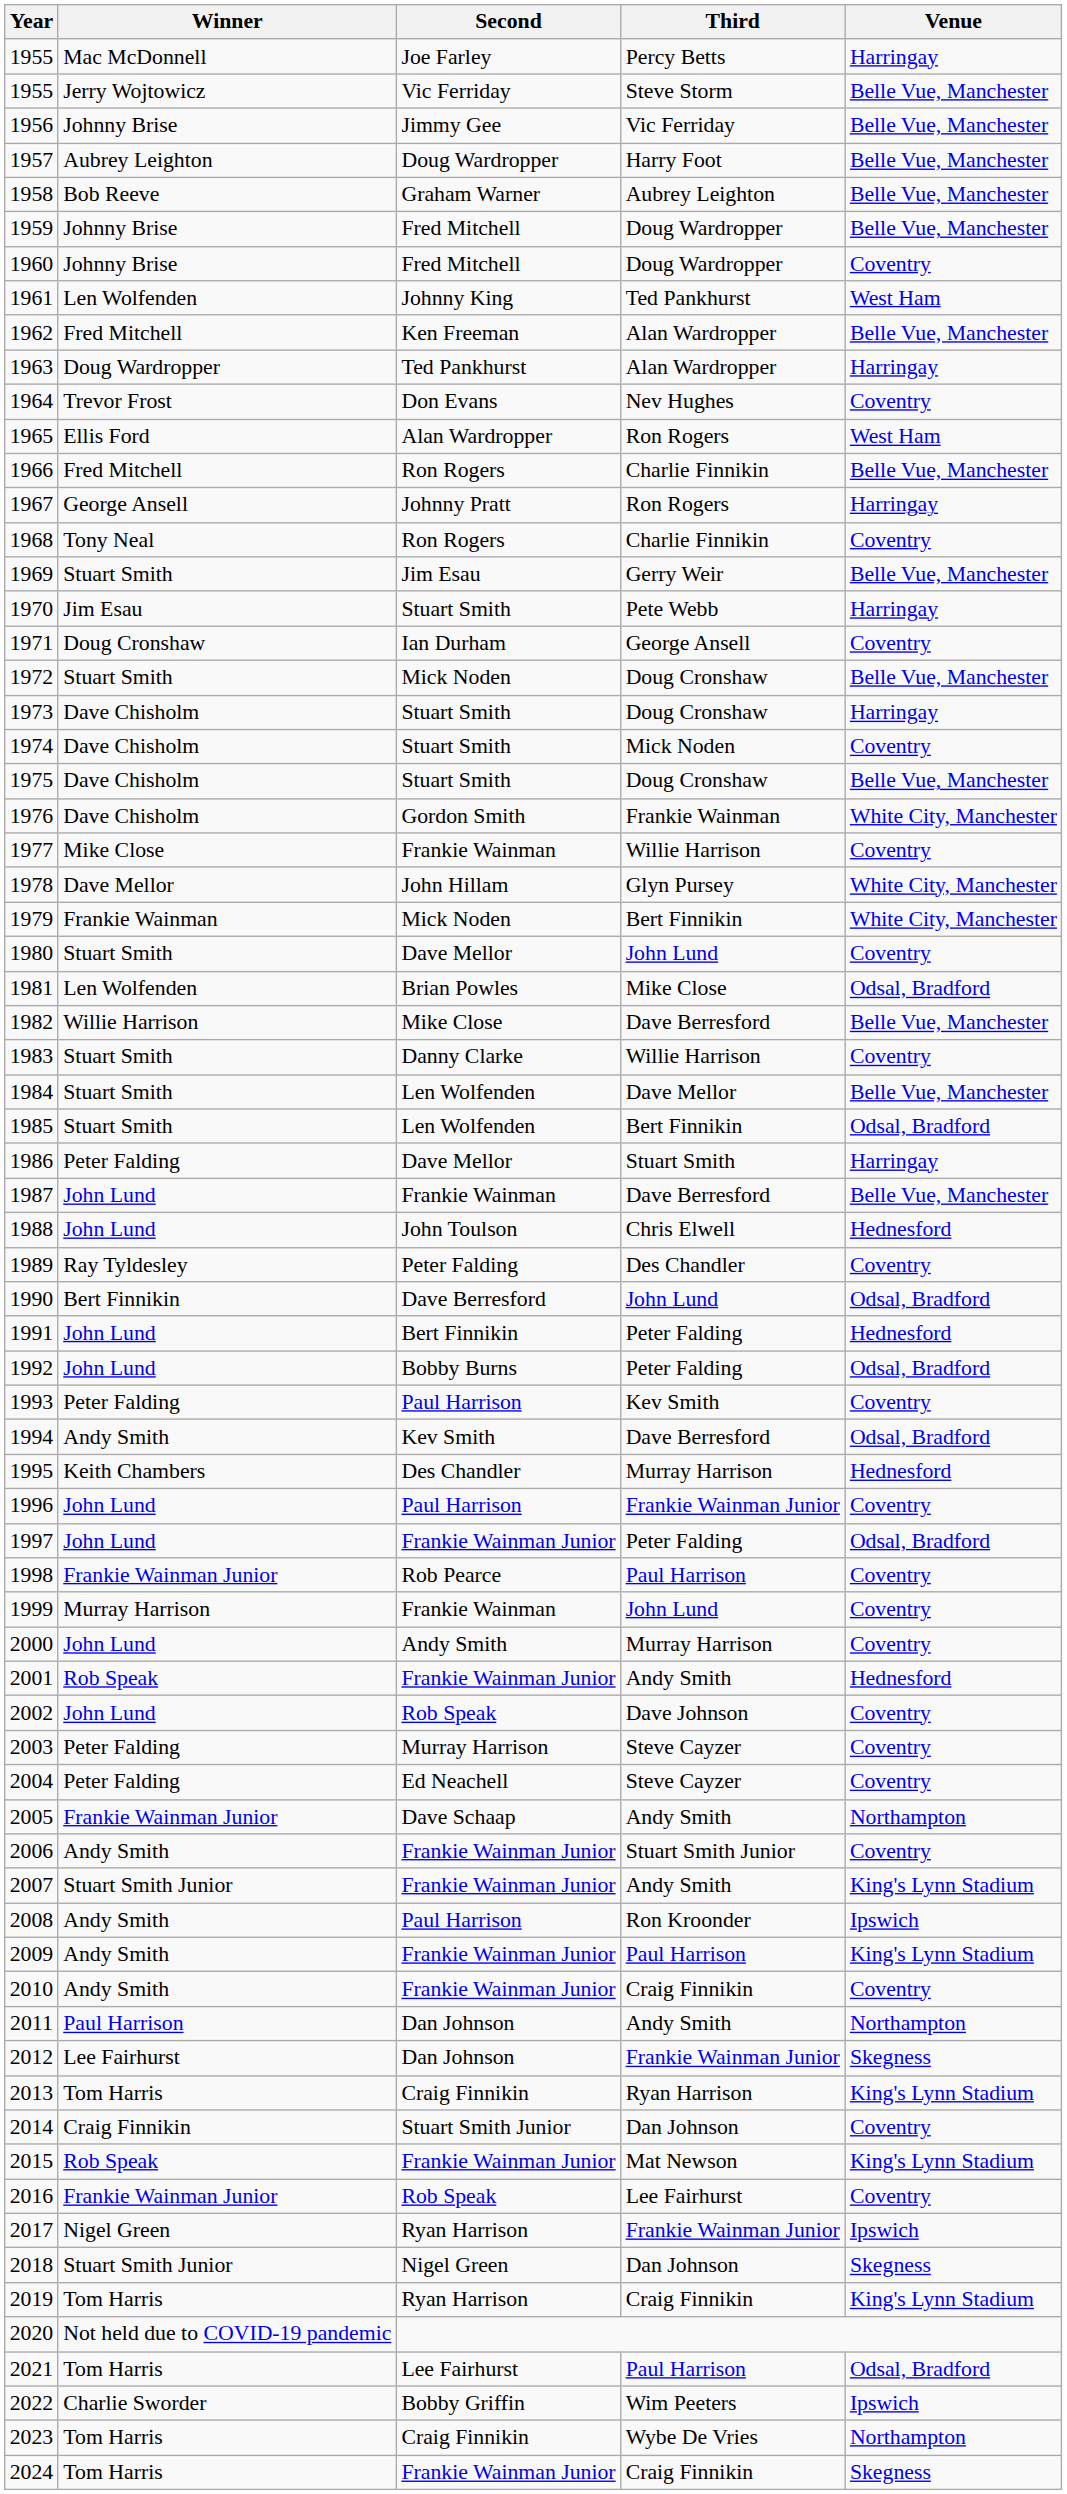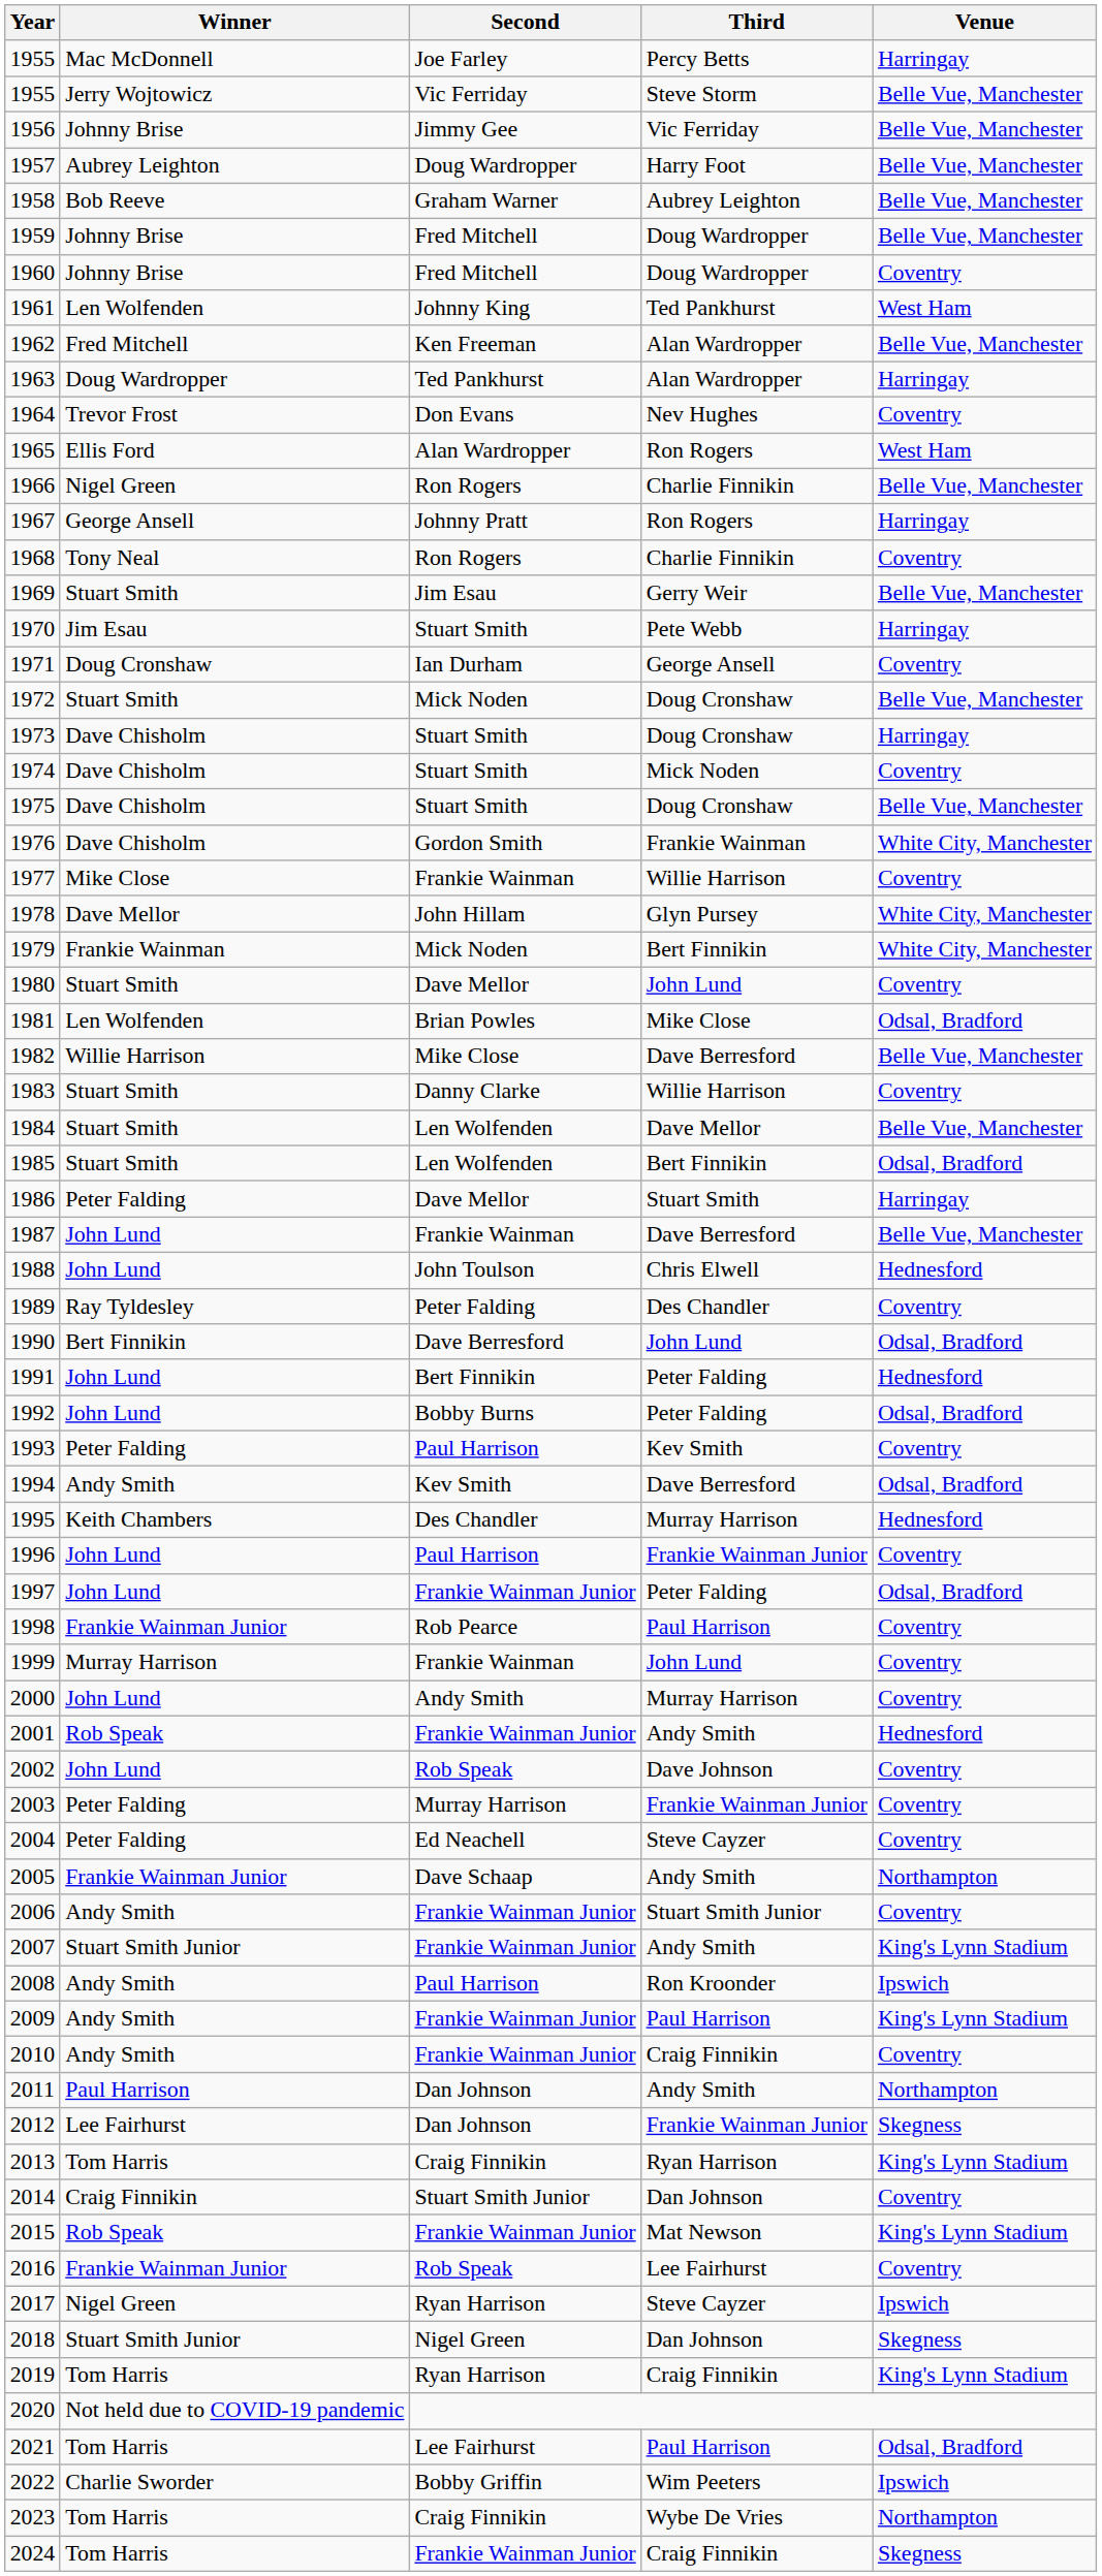1966 | Winner: Fred Mitchell -> Nigel Green
2003 | Third: Steve Cayzer -> Frankie Wainman Junior
2017 | Third: Frankie Wainman Junior -> Steve Cayzer
